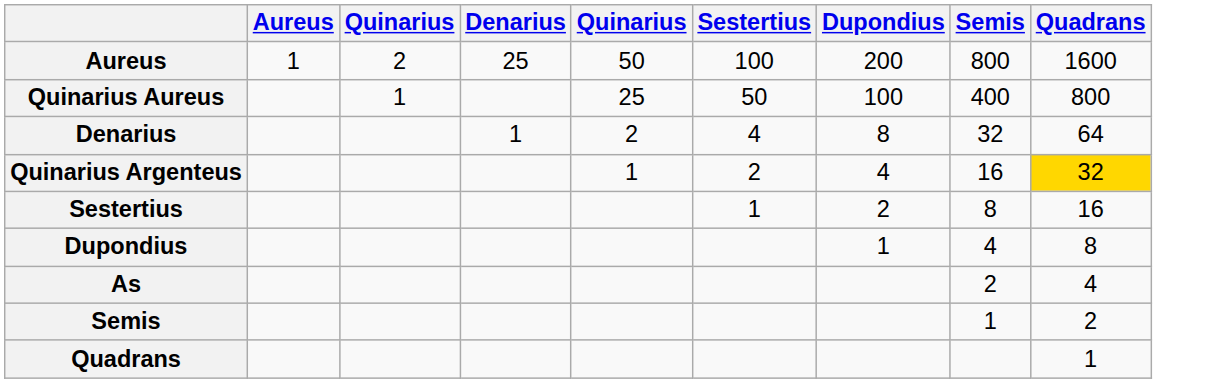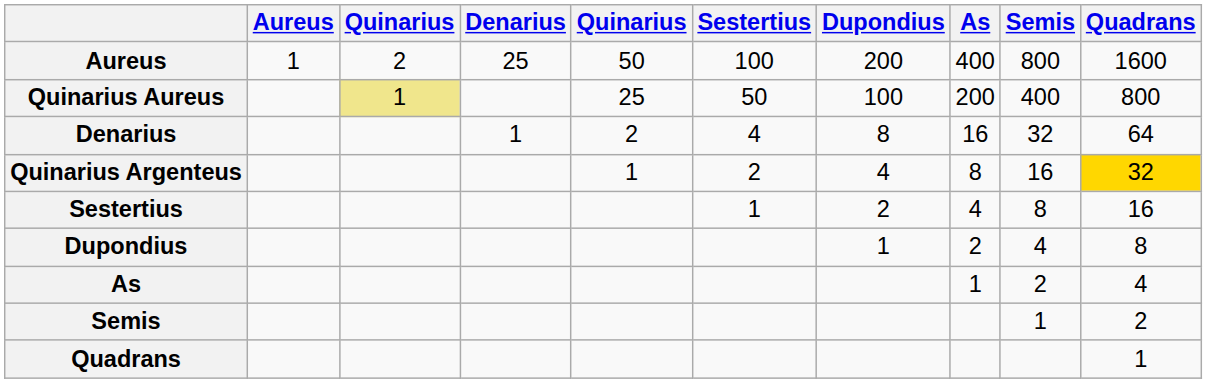+ column: As | 400 | 200 | 16 | 8 | 4 | 2 | 1
Quinarius Aureus | column 3: no background -> khaki background
